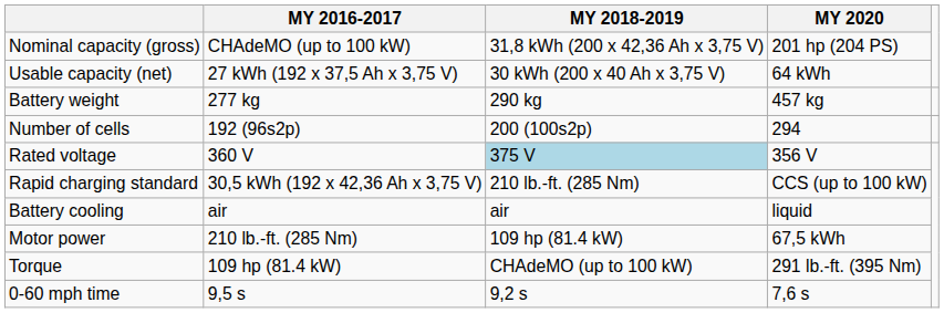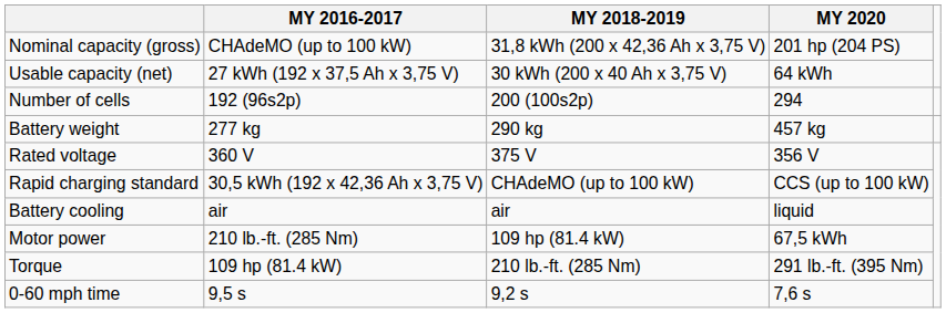rows swapped: Number of cells <-> Battery weight
Rated voltage | MY 2018-2019: lightblue background -> no background
Rapid charging standard | MY 2018-2019: 210 lb.-ft. (285 Nm) -> CHAdeMO (up to 100 kW)
Torque | MY 2018-2019: CHAdeMO (up to 100 kW) -> 210 lb.-ft. (285 Nm)
